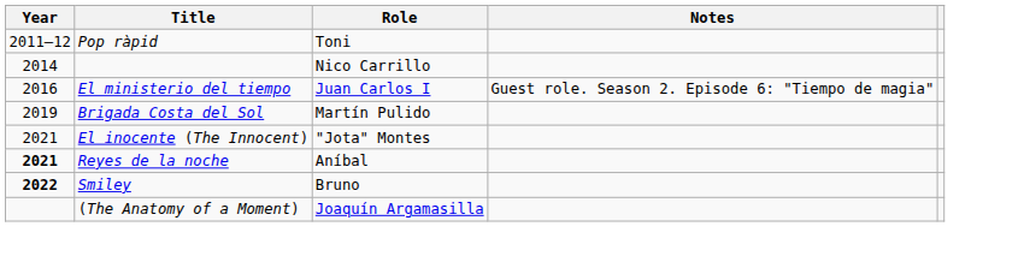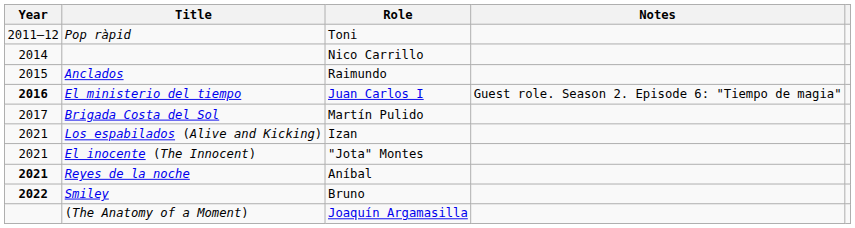+ row: 2015 | Anclados | Raimundo
El ministerio del tiempo | Year: normal -> bold
Brigada Costa del Sol | Year: 2019 -> 2017
+ row: 2021 | Los espabilados (Alive and Kicking) | Izan
